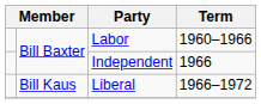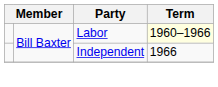Labor | Term: no background -> lightyellow background
- row: Bill Kaus | Liberal | 1966–1972
